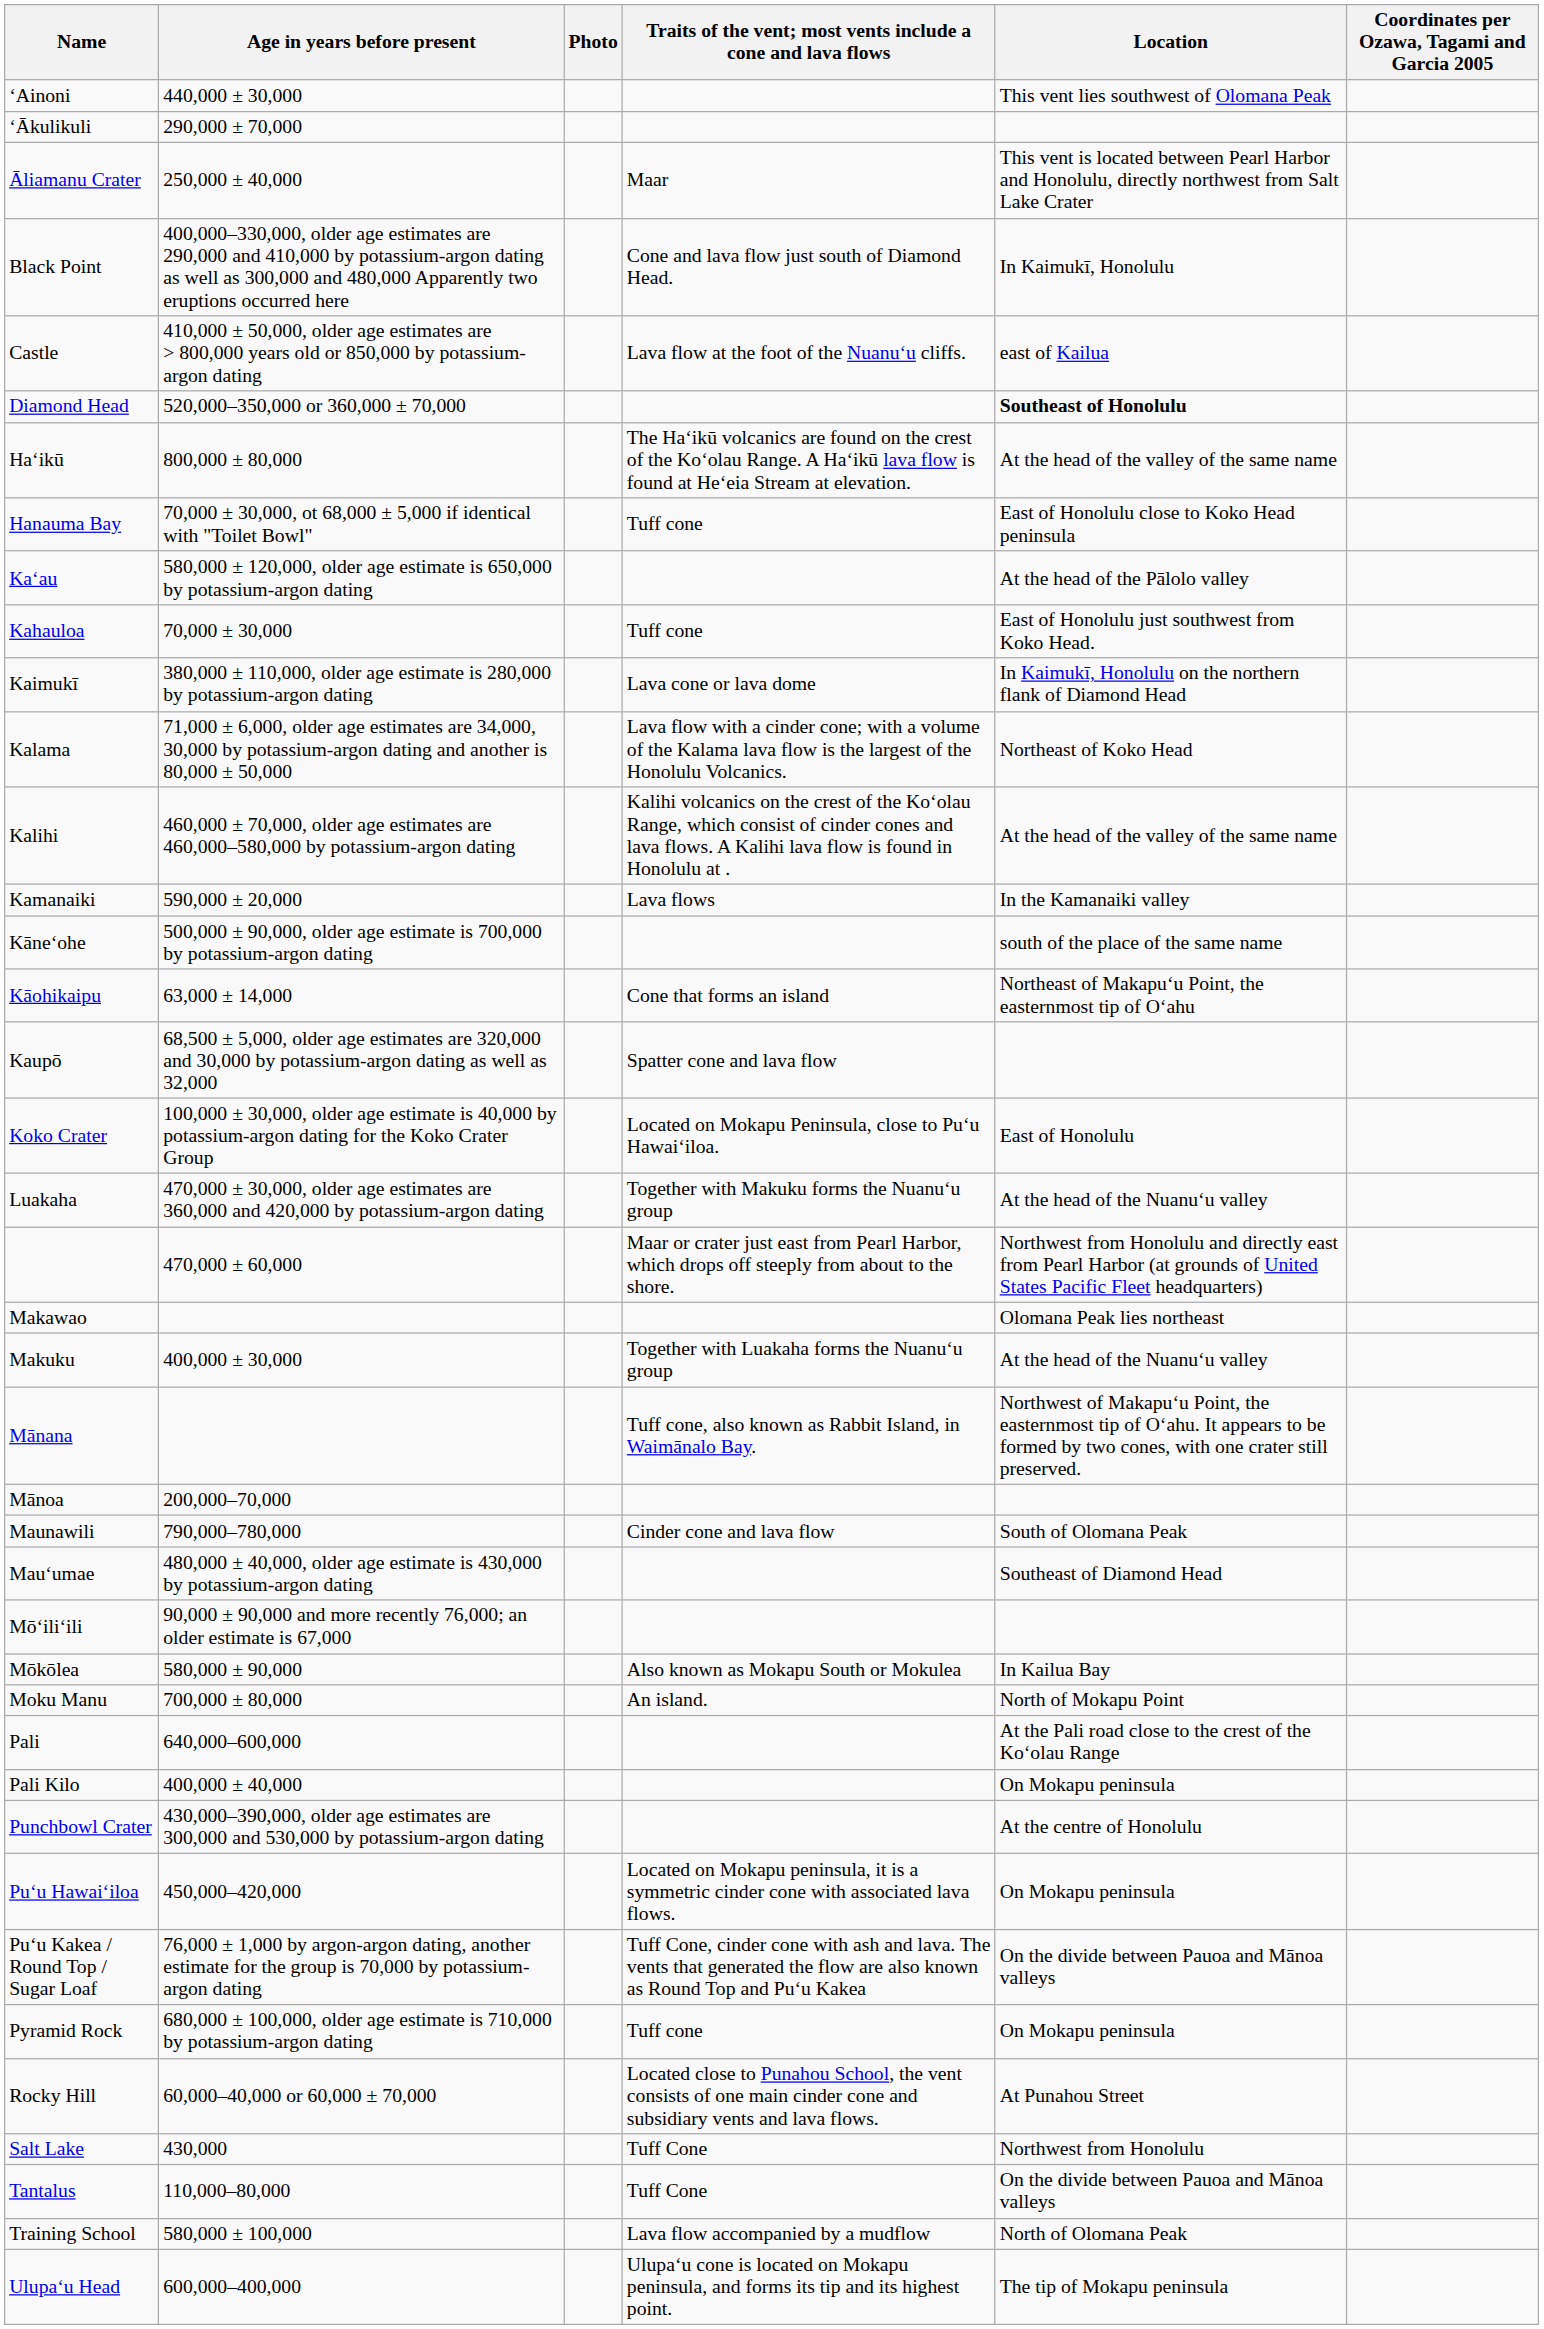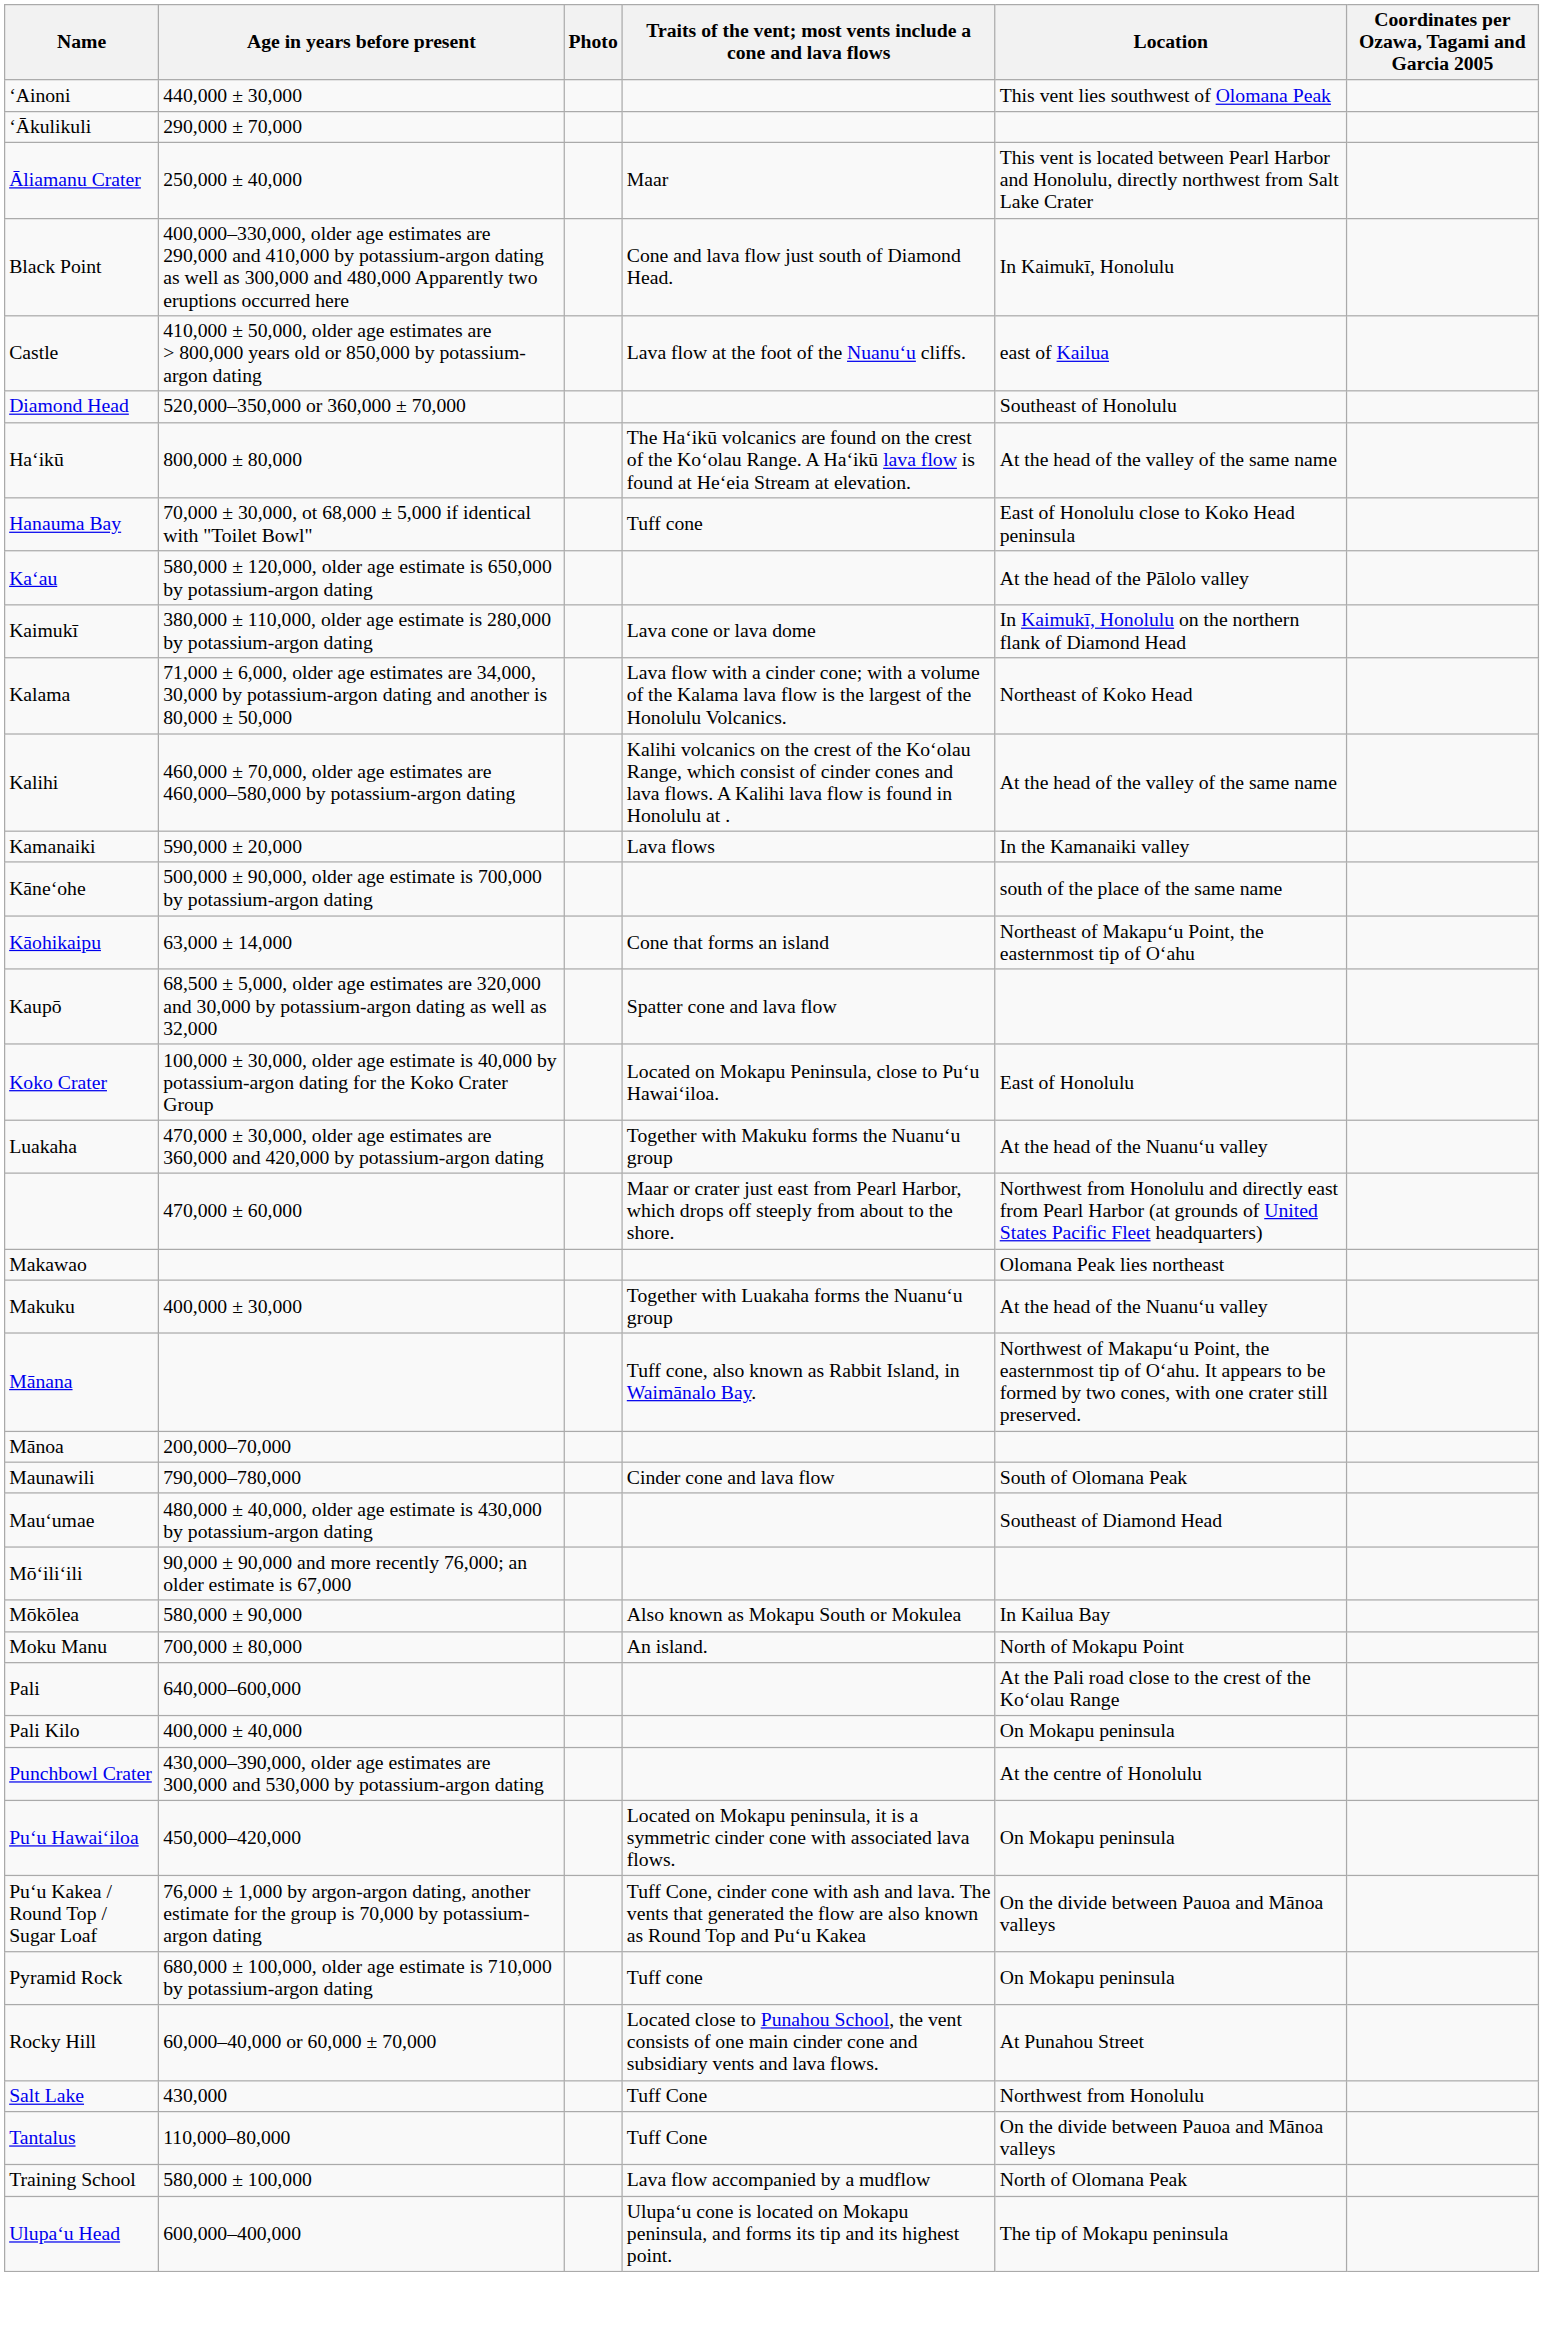Diamond Head | Location: bold -> normal
- row: Kahauloa | 70,000 ± 30,000 | Tuff cone | East of Honolulu just southwest from Koko Head.
